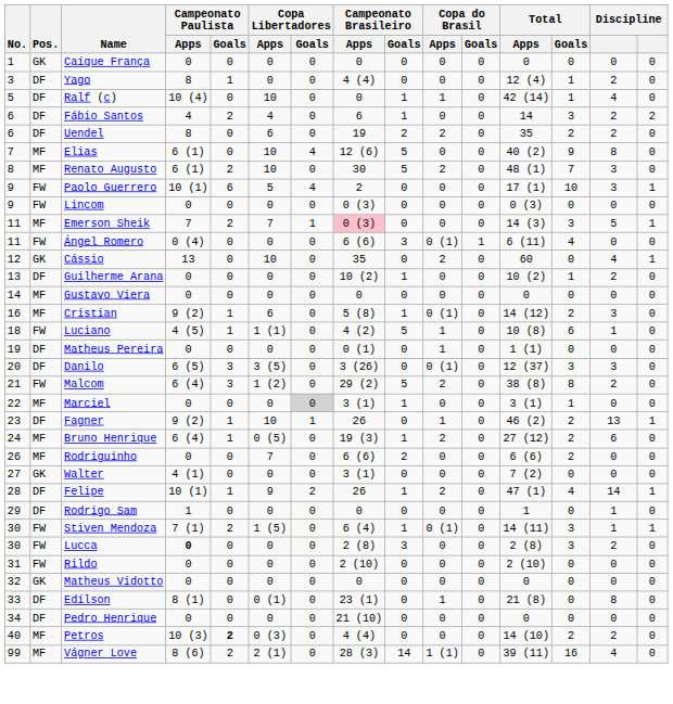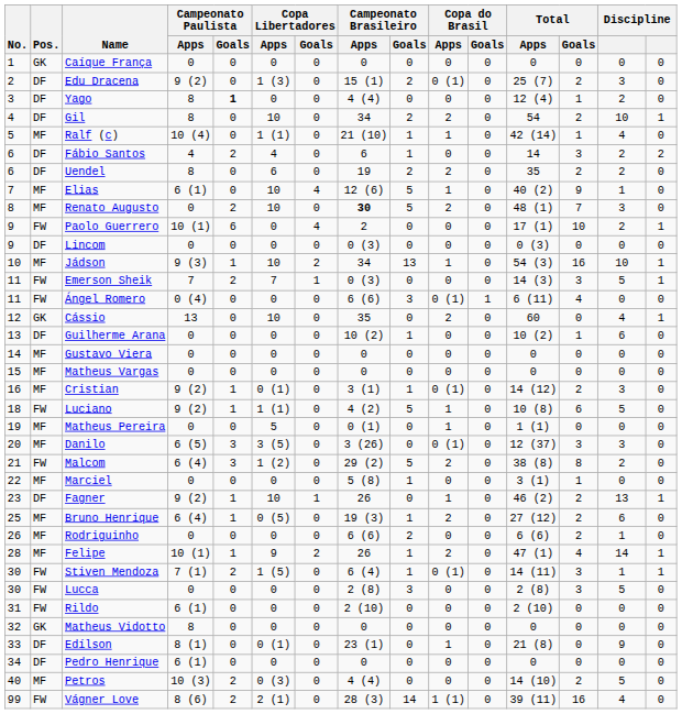+ row: 2 | DF | Edu Dracena | 9 (2) | 0 | 1 (3) | 0 | 15 (1) | 2 | 0 (1) | 0 | 25 (7) | 2 | 3 | 0
Yago | Campeonato Paulista / Goals: normal -> bold
+ row: 4 | DF | Gil | 8 | 0 | 10 | 0 | 34 | 2 | 2 | 0 | 54 | 2 | 10 | 1
Ralf (c) | Pos.: DF -> MF
Ralf (c) | Copa Libertadores / Apps: 10 -> 1 (1)
Ralf (c) | Campeonato Brasileiro / Apps: 0 -> 21 (10)
Elias | Copa do Brasil / Apps: 0 -> 1
Elias | column 14: 8 -> 1
Renato Augusto | Campeonato Paulista / Apps: 6 (1) -> 0
Renato Augusto | Campeonato Brasileiro / Apps: normal -> bold
Paolo Guerrero | Copa Libertadores / Apps: 5 -> 0
Paolo Guerrero | column 14: 3 -> 2
Lincom | Pos.: FW -> DF
+ row: 10 | MF | Jádson | 9 (3) | 1 | 10 | 2 | 34 | 13 | 1 | 0 | 54 (3) | 16 | 10 | 1
Emerson Sheik | Pos.: MF -> FW
Emerson Sheik | Campeonato Brasileiro / Apps: pink background -> no background
Guilherme Arana | column 14: 2 -> 6
+ row: 15 | MF | Matheus Vargas | 0 | 0 | 0 | 0 | 0 | 0 | 0 | 0 | 0 | 0 | 0 | 0
Cristian | Copa Libertadores / Apps: 6 -> 0 (1)
Cristian | Campeonato Brasileiro / Apps: 5 (8) -> 3 (1)
Luciano | Campeonato Paulista / Apps: 4 (5) -> 9 (2)
Luciano | column 14: 1 -> 5
Matheus Pereira | Pos.: DF -> MF
Matheus Pereira | Copa Libertadores / Apps: 0 -> 5
Danilo | Pos.: DF -> MF
Marciel | Copa Libertadores / Goals: lightgrey background -> no background
Marciel | Campeonato Brasileiro / Apps: 3 (1) -> 5 (8)
Bruno Henrique | No.: 24 -> 25
Rodriguinho | Copa Libertadores / Apps: 7 -> 0
Rodriguinho | column 14: 0 -> 1
- row: 27 | GK | Walter | 4 (1) | 0 | 0 | 0 | 3 (1) | 0 | 0 | 0 | 7 (2) | 0 | 0 | 0
Felipe | Pos.: DF -> MF
- row: 29 | DF | Rodrigo Sam | 1 | 0 | 0 | 0 | 0 | 0 | 0 | 0 | 1 | 0 | 1 | 0
Lucca | Campeonato Paulista / Apps: bold -> normal
Lucca | column 14: 2 -> 5
Rildo | Campeonato Paulista / Apps: 0 -> 6 (1)
Matheus Vidotto | Campeonato Paulista / Apps: 0 -> 8
Edílson | column 14: 8 -> 9
Pedro Henrique | Campeonato Paulista / Apps: 0 -> 6 (1)
Pedro Henrique | Campeonato Brasileiro / Apps: 21 (10) -> 0
Petros | Campeonato Paulista / Goals: bold -> normal
Petros | column 14: 2 -> 5
Vágner Love | Pos.: MF -> FW
